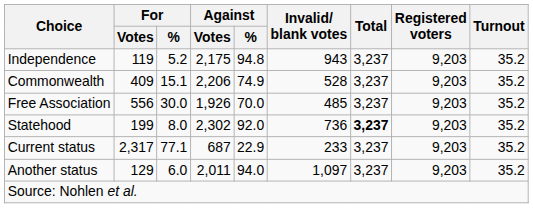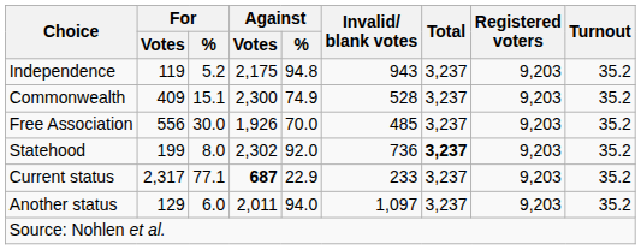Commonwealth | Against / Votes: 2,206 -> 2,300
Current status | Against / Votes: normal -> bold
